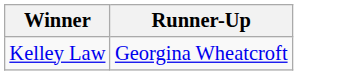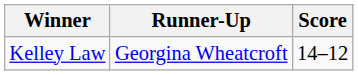+ column: Score | 14–12
